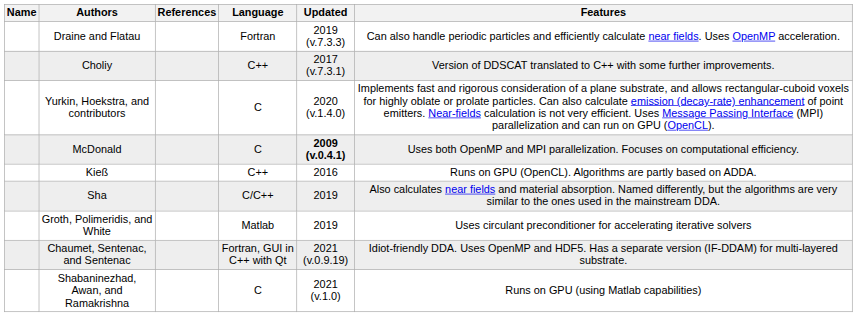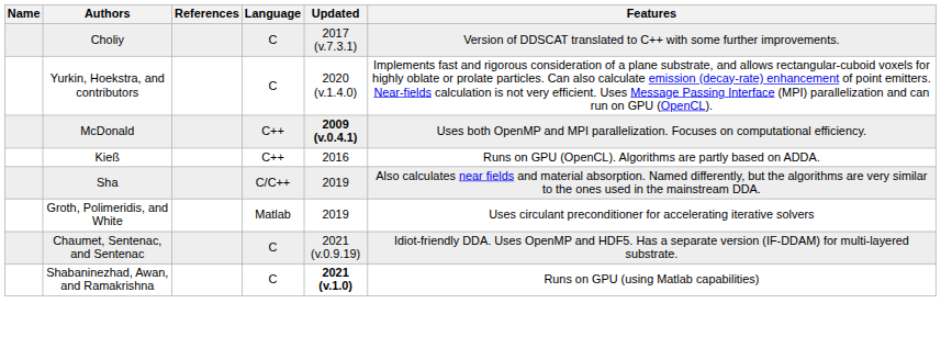- row: Draine and Flatau | Fortran | 2019 (v.7.3.3) | Can also handle periodic particles and efficiently calculate near fields. Uses OpenMP acceleration.
Choliy | Language: C++ -> C
McDonald | Language: C -> C++
Chaumet, Sentenac, and Sentenac | Language: Fortran, GUI in C++ with Qt -> C
Shabaninezhad, Awan, and Ramakrishna | Updated: normal -> bold
